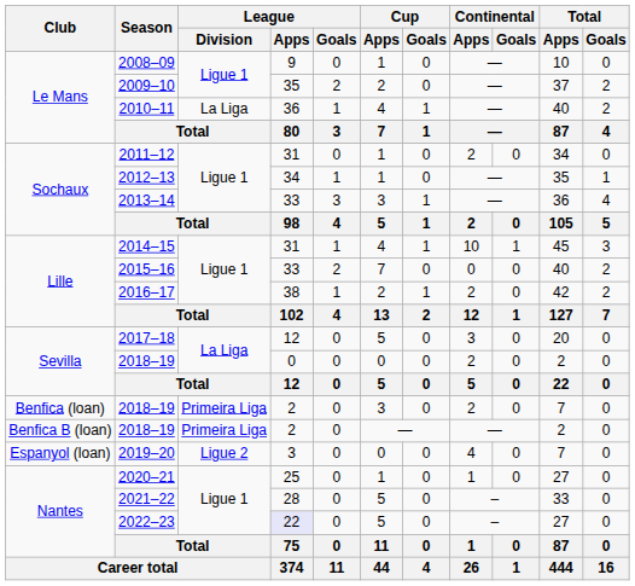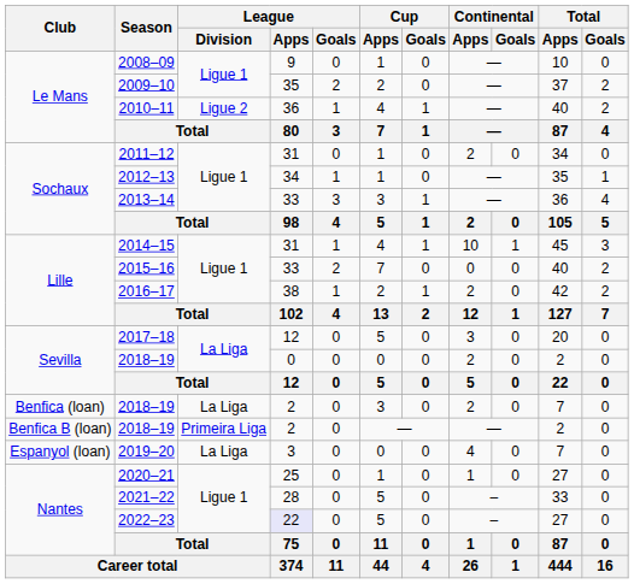2010–11 | League / Division: La Liga -> Ligue 2
Benfica (loan) / 2018–19 | League / Division: Primeira Liga -> La Liga
2019–20 | League / Division: Ligue 2 -> La Liga
